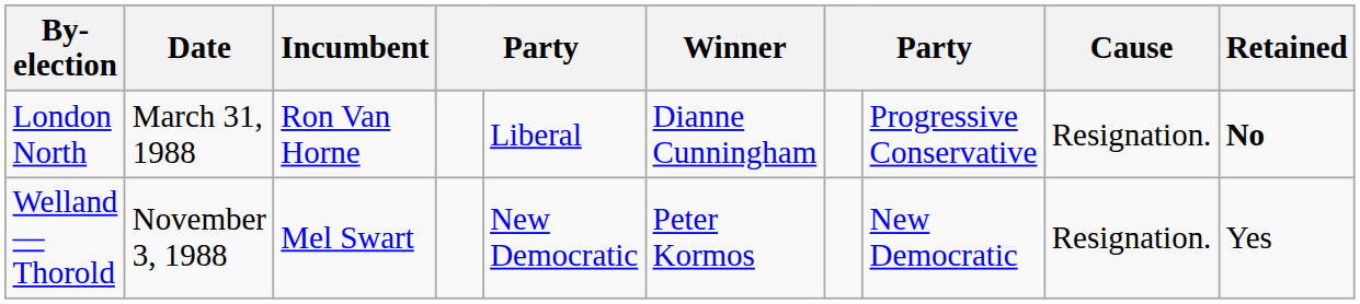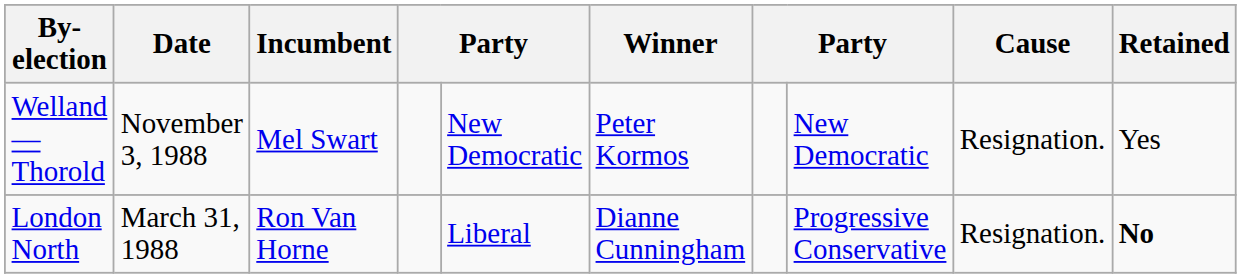rows swapped: Welland—Thorold <-> London North
